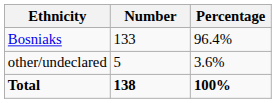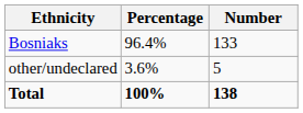columns swapped: Number <-> Percentage
